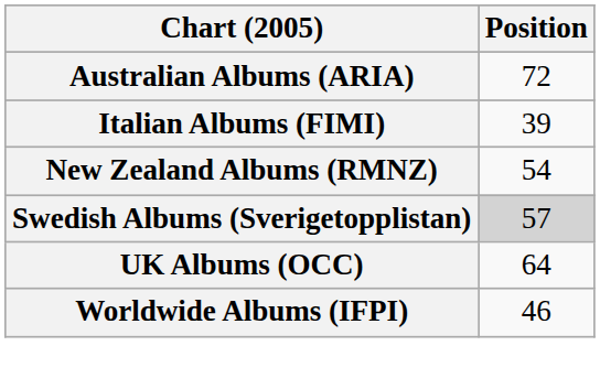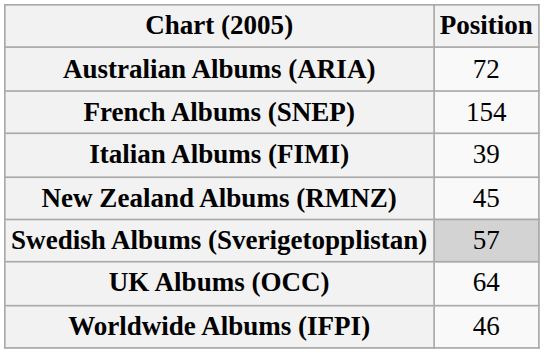+ row: French Albums (SNEP) | 154
New Zealand Albums (RMNZ) | Position: 54 -> 45
